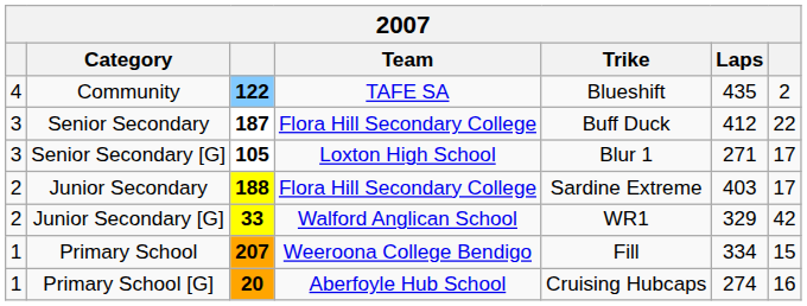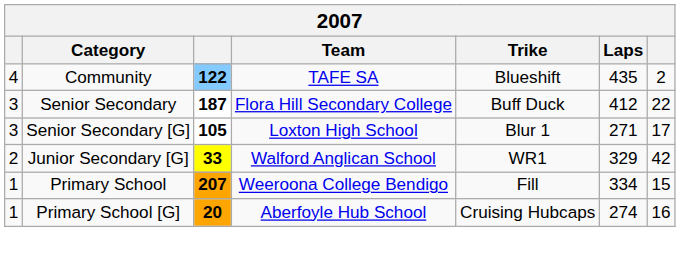- row: 2 | Junior Secondary | 188 | Flora Hill Secondary College | Sardine Extreme | 403 | 17
